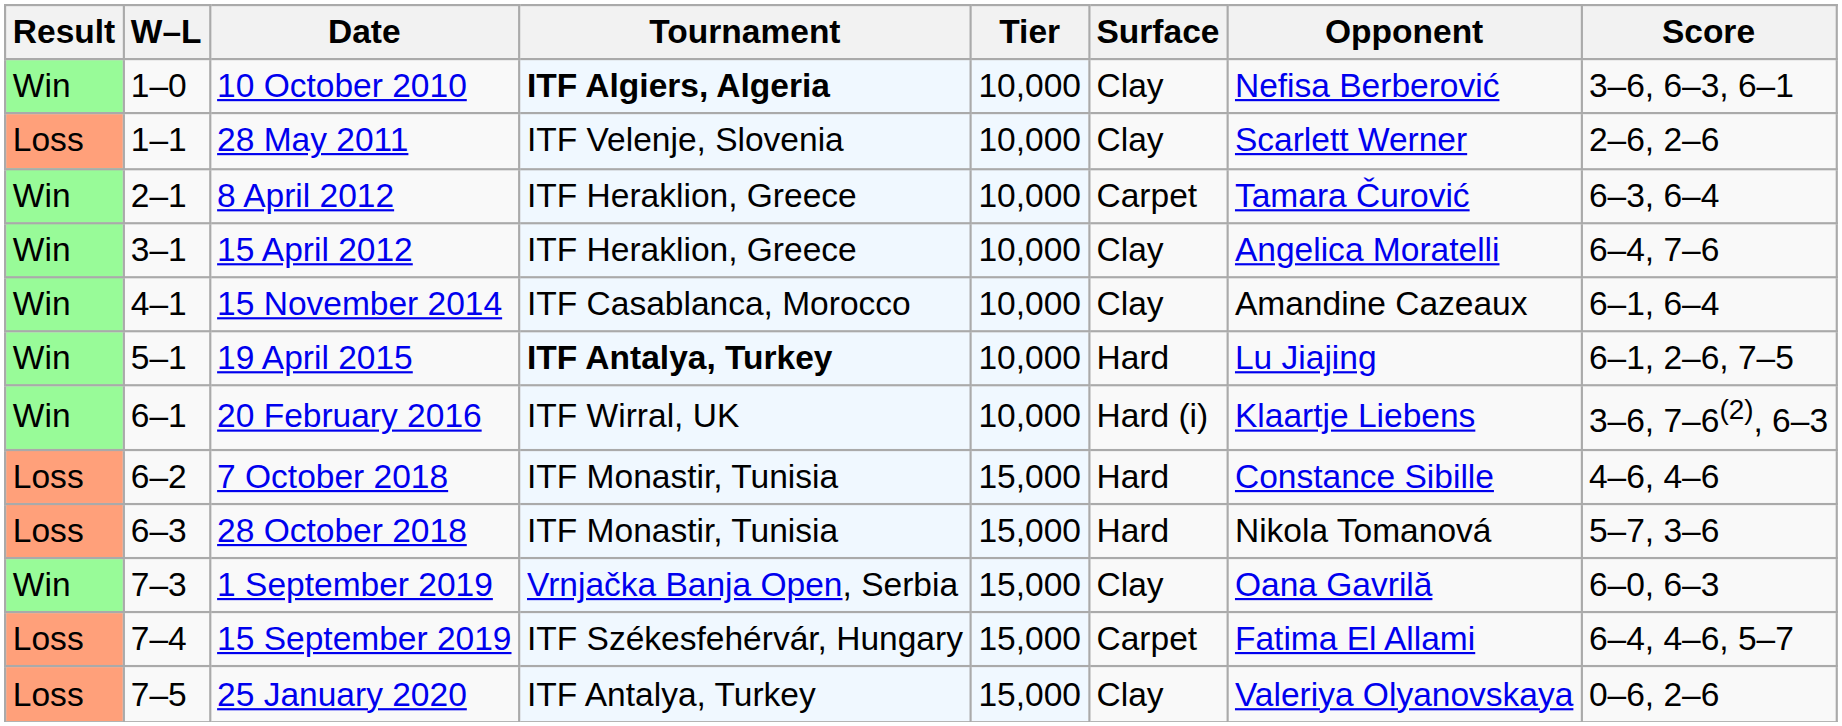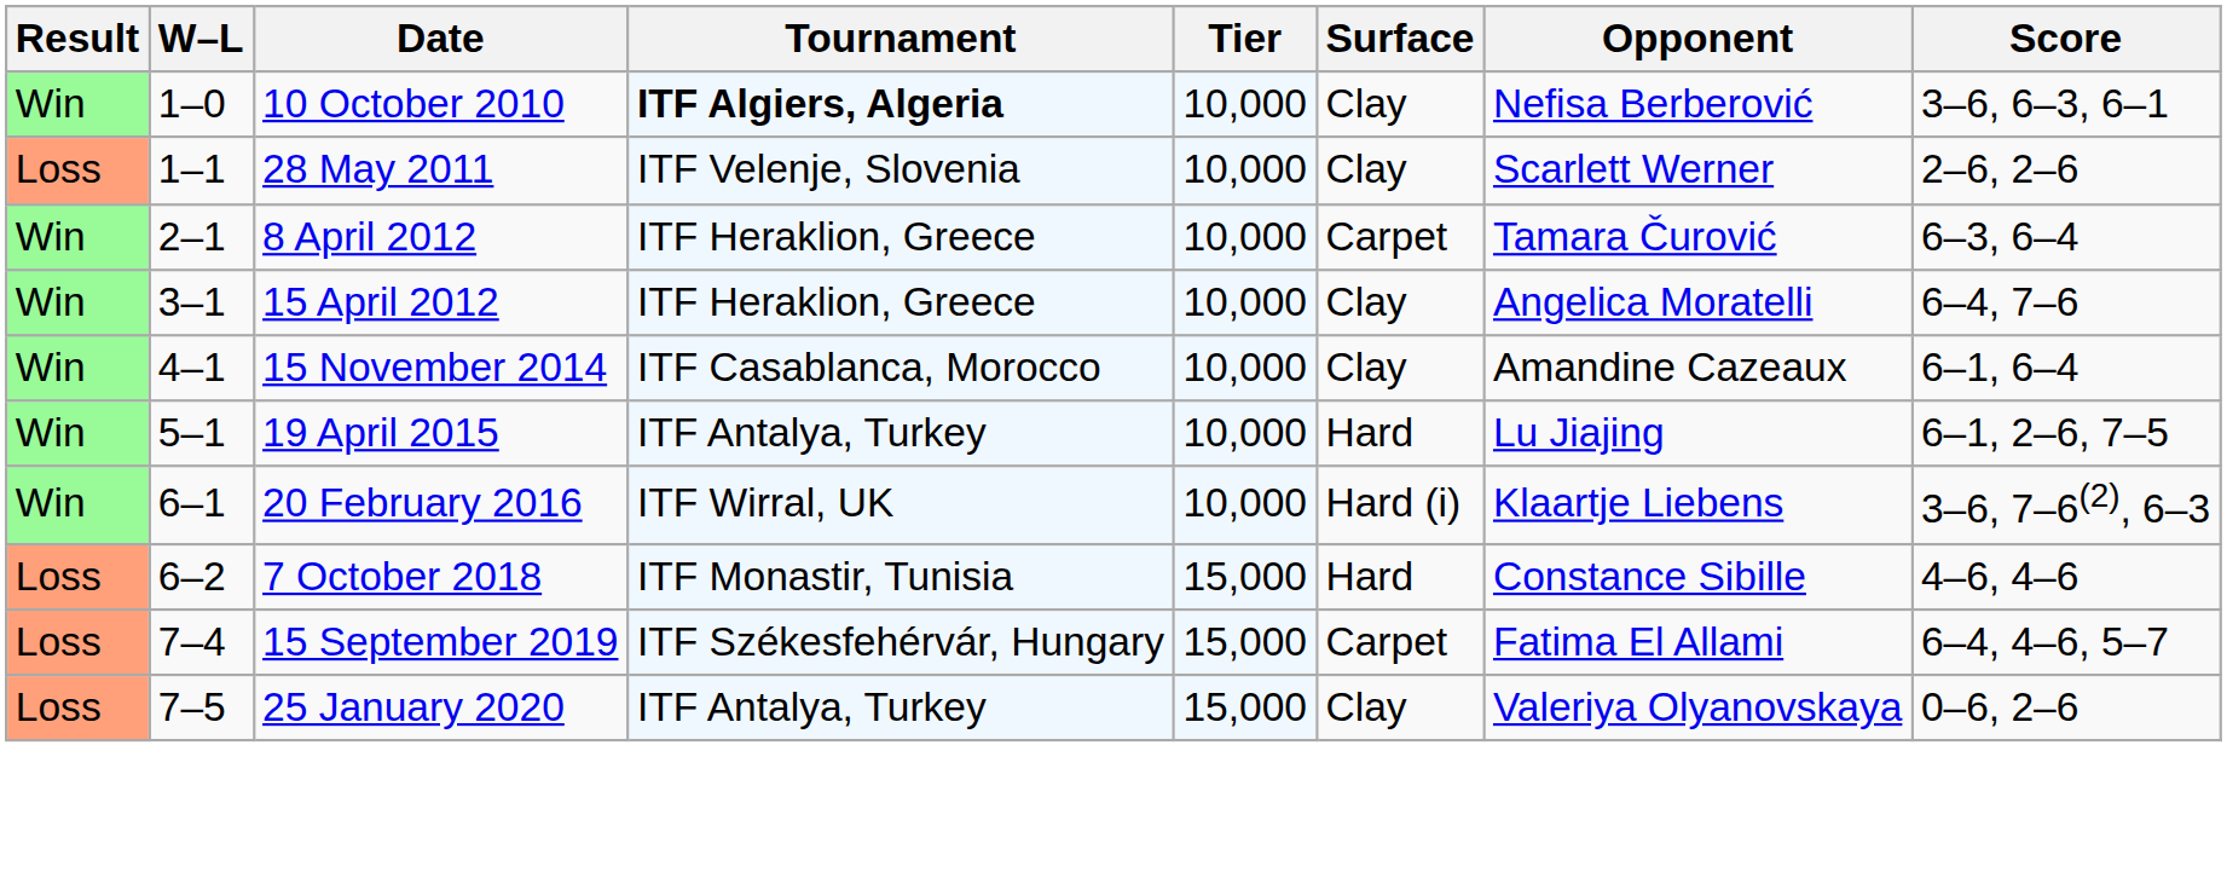19 April 2015 | Tournament: bold -> normal
- row: Loss | 6–3 | 28 October 2018 | ITF Monastir, Tunisia | 15,000 | Hard | Nikola Tomanová | 5–7, 3–6
- row: Win | 7–3 | 1 September 2019 | Vrnjačka Banja Open, Serbia | 15,000 | Clay | Oana Gavrilă | 6–0, 6–3
